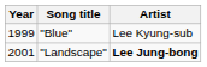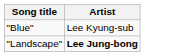- column: Year | 1999 | 2001
